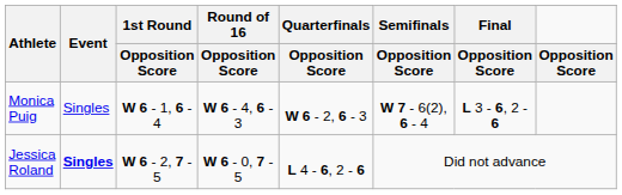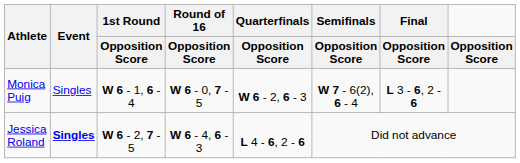Monica Puig | Round of 16 / Opposition Score: W 6 - 4, 6 - 3 -> W 6 - 0, 7 - 5
Jessica Roland | Round of 16 / Opposition Score: W 6 - 0, 7 - 5 -> W 6 - 4, 6 - 3
